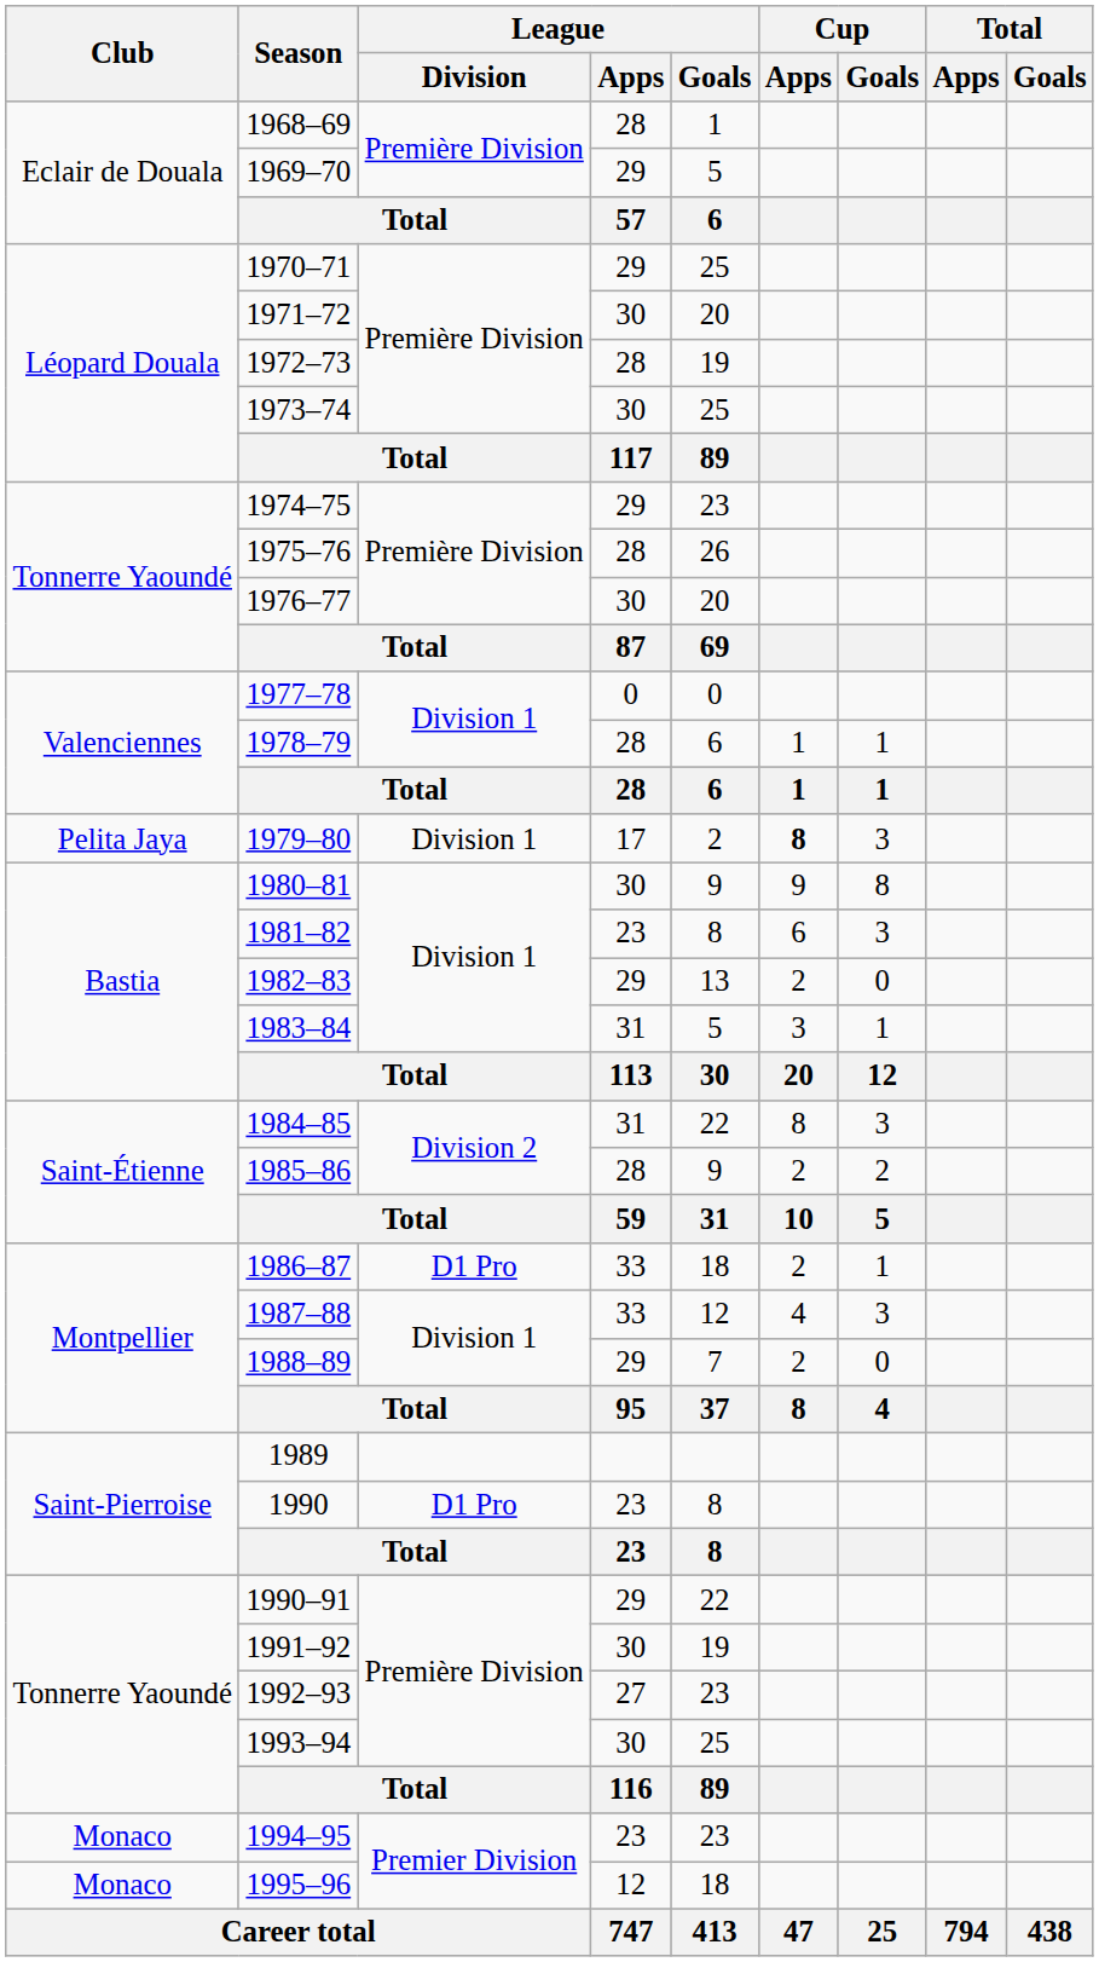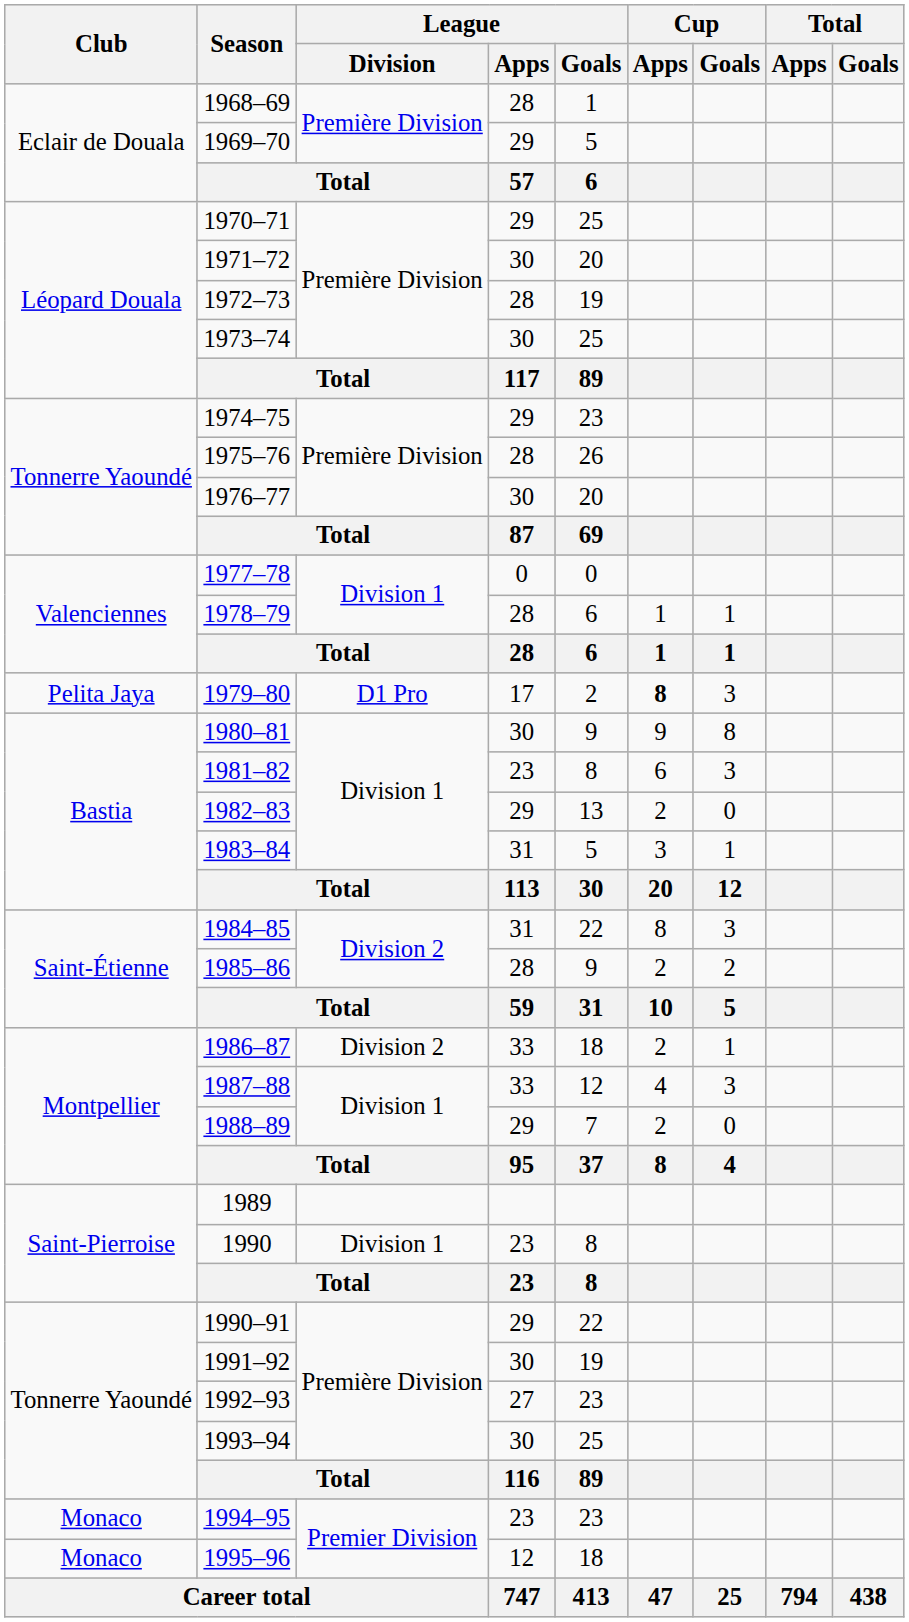1979–80 | League / Division: Division 1 -> D1 Pro
1986–87 | League / Division: D1 Pro -> Division 2
1990 | League / Division: D1 Pro -> Division 1
